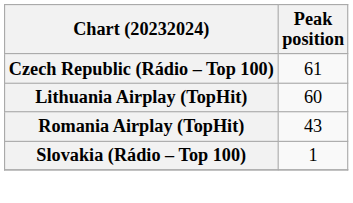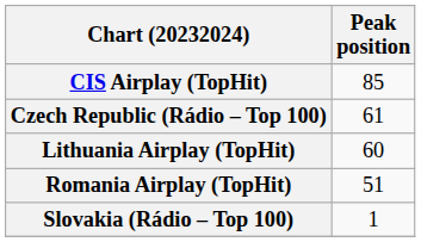+ row: CIS Airplay (TopHit) | 85
Romania Airplay (TopHit) | Peak position: 43 -> 51
